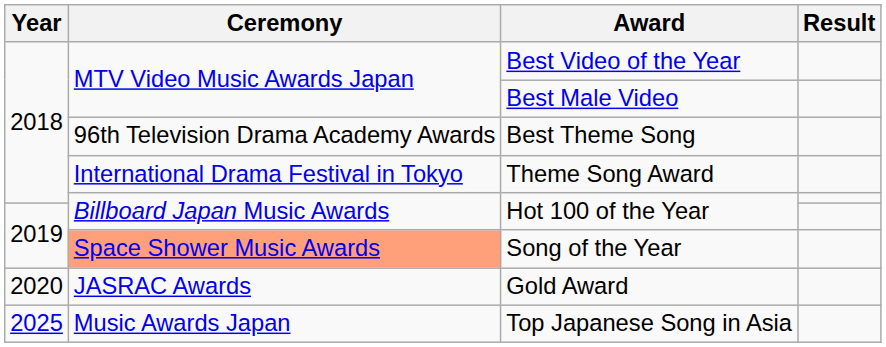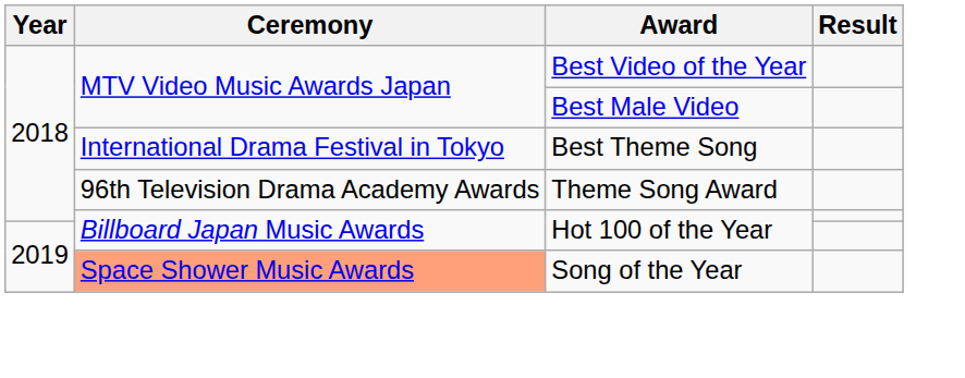Best Theme Song | Ceremony: 96th Television Drama Academy Awards -> International Drama Festival in Tokyo
Theme Song Award | Ceremony: International Drama Festival in Tokyo -> 96th Television Drama Academy Awards
- row: 2020 | JASRAC Awards | Gold Award
- row: 2025 | Music Awards Japan | Top Japanese Song in Asia
